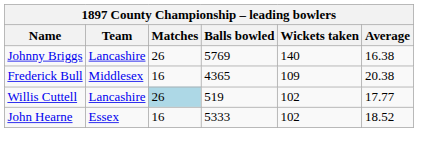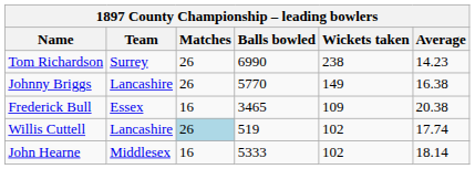+ row: Tom Richardson | Surrey | 26 | 6990 | 238 | 14.23
Johnny Briggs | Balls bowled: 5769 -> 5770
Johnny Briggs | Wickets taken: 140 -> 149
Frederick Bull | Team: Middlesex -> Essex
Frederick Bull | Balls bowled: 4365 -> 3465
Willis Cuttell | Average: 17.77 -> 17.74
John Hearne | Team: Essex -> Middlesex
John Hearne | Average: 18.52 -> 18.14
